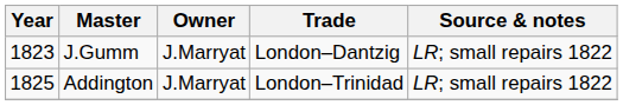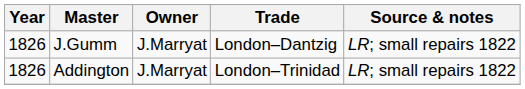J.Gumm | Year: 1823 -> 1826
Addington | Year: 1825 -> 1826
